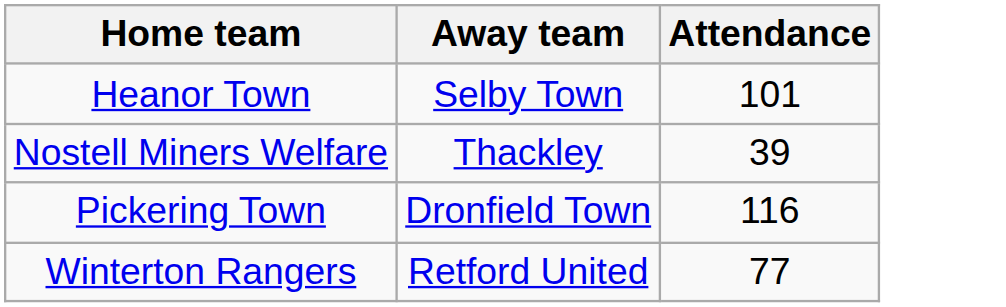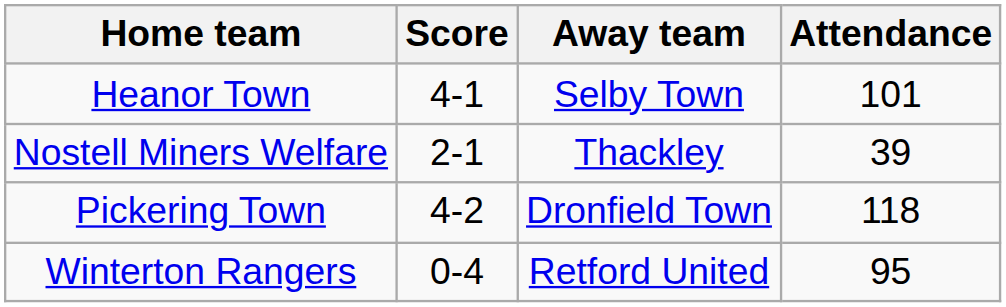+ column: Score | 4-1 | 2-1 | 4-2 | 0-4
Pickering Town | Attendance: 116 -> 118
Winterton Rangers | Attendance: 77 -> 95
